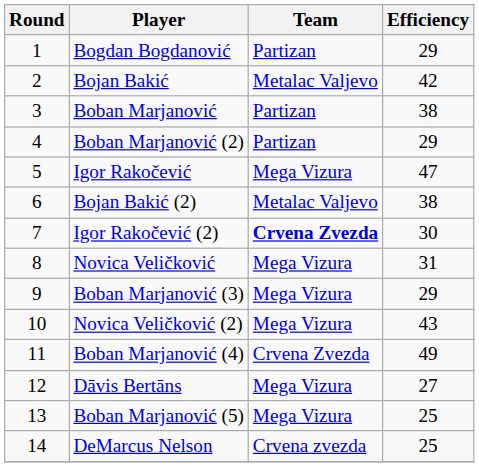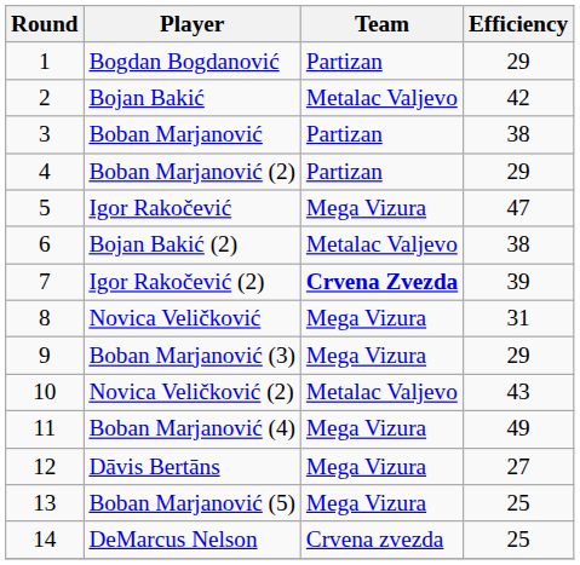Igor Rakočević (2) | Efficiency: 30 -> 39
Novica Veličković (2) | Team: Mega Vizura -> Metalac Valjevo
Boban Marjanović (4) | Team: Crvena Zvezda -> Mega Vizura
